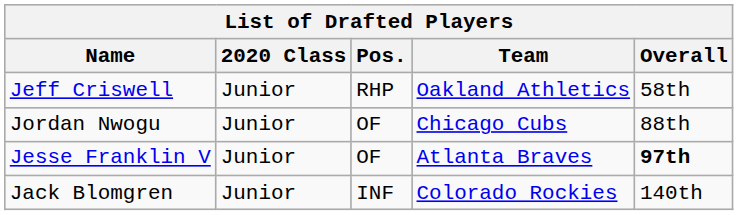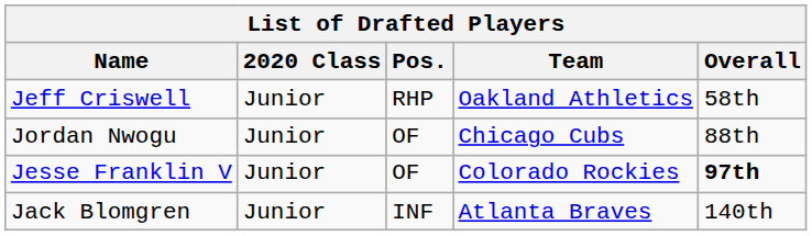Jesse Franklin V | Team: Atlanta Braves -> Colorado Rockies
Jack Blomgren | Team: Colorado Rockies -> Atlanta Braves
